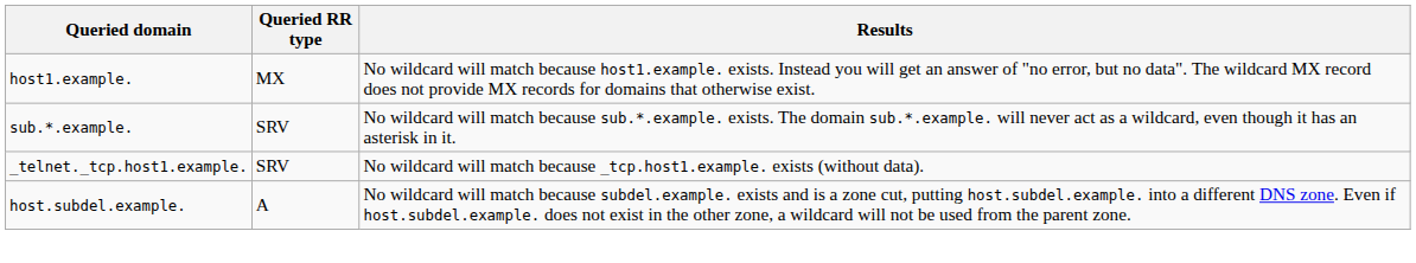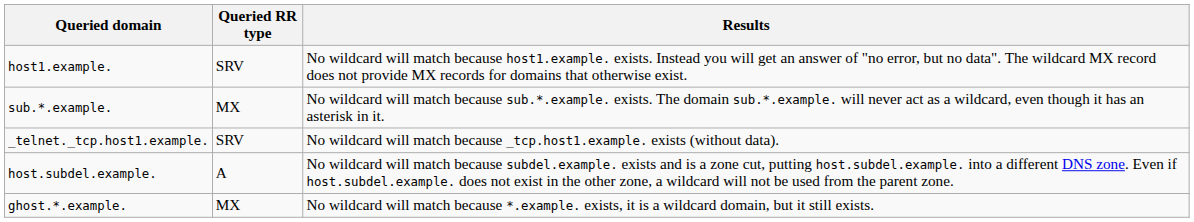host1.example. | Queried RR type: MX -> SRV
sub.*.example. | Queried RR type: SRV -> MX
+ row: ghost.*.example. | MX | No wildcard will match because *.example. exists, it is a wildcard domain, but it still exists.
